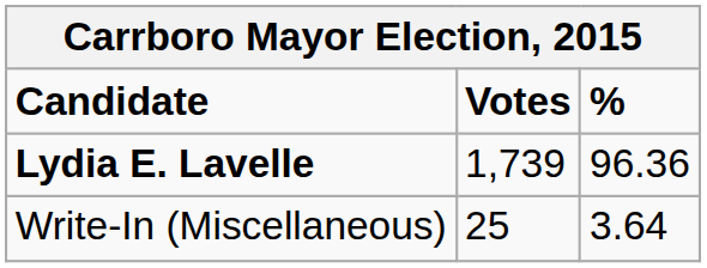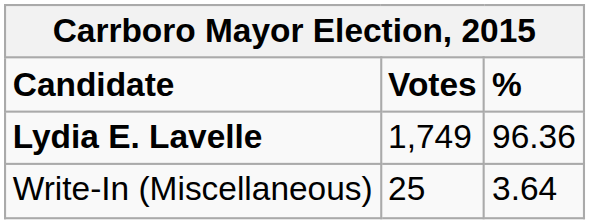Lydia E. Lavelle | Votes: 1,739 -> 1,749
